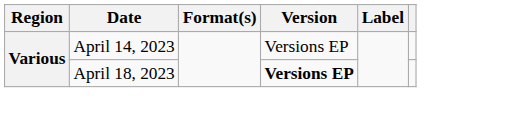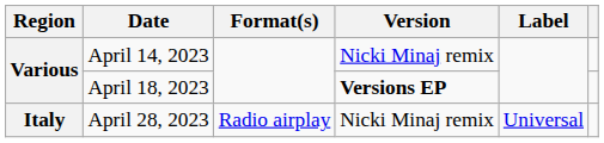April 14, 2023 | Version: Versions EP -> Nicki Minaj remix
+ row: Italy | April 28, 2023 | Radio airplay | Nicki Minaj remix | Universal
